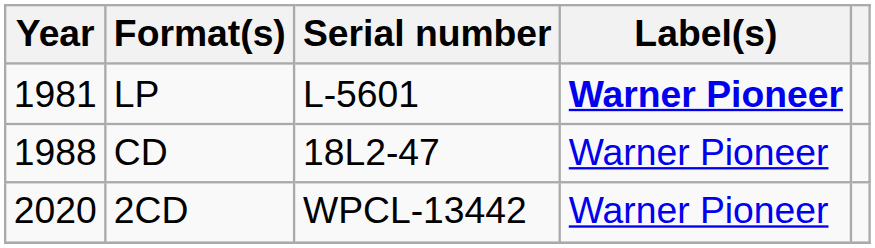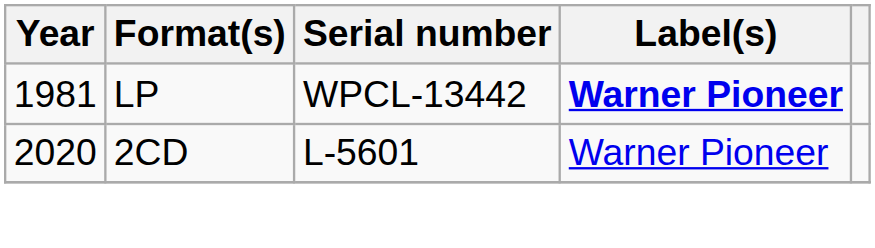LP | Serial number: L-5601 -> WPCL-13442
- row: 1988 | CD | 18L2-47 | Warner Pioneer
2CD | Serial number: WPCL-13442 -> L-5601
